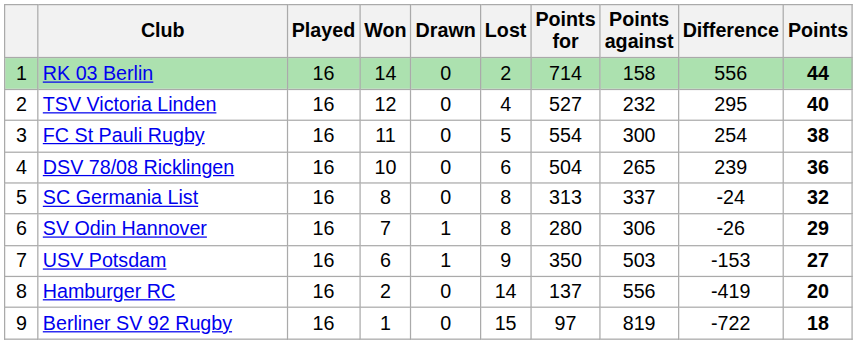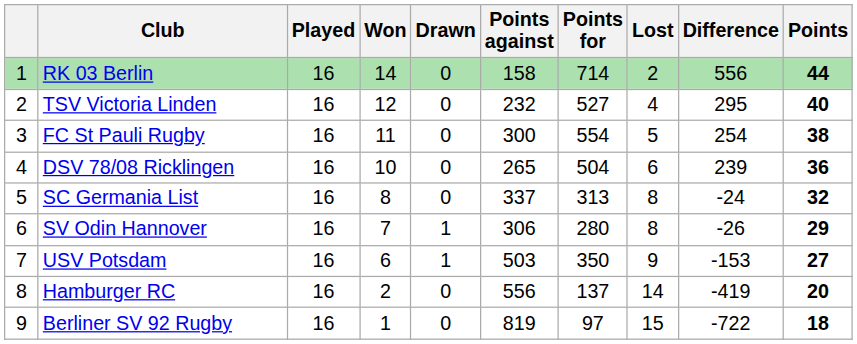columns swapped: Lost <-> Points against
